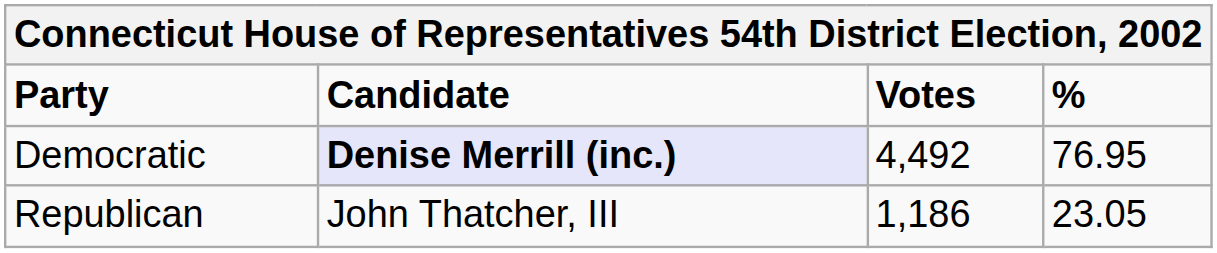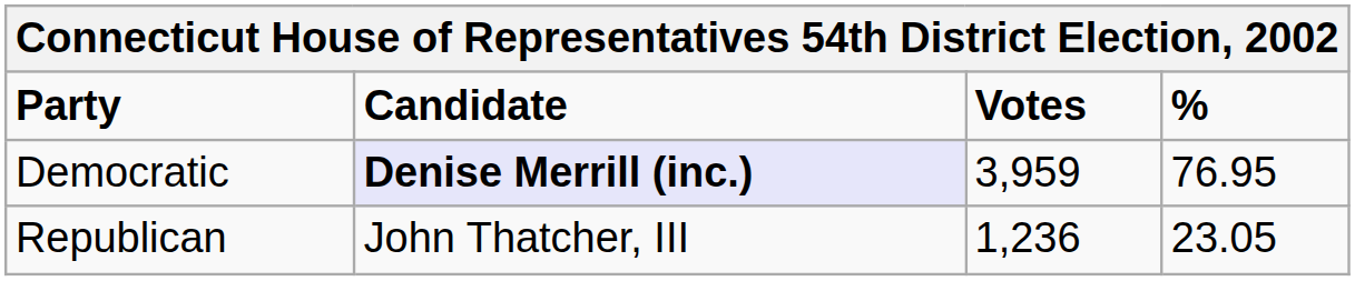Democratic | Votes: 4,492 -> 3,959
Republican | Votes: 1,186 -> 1,236
